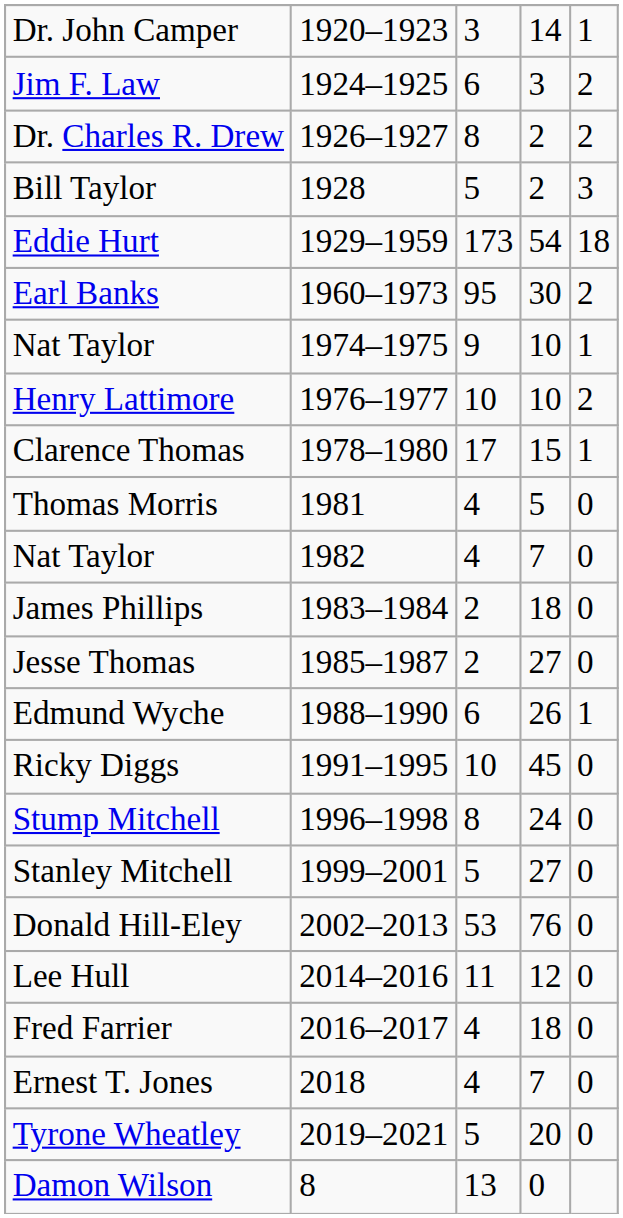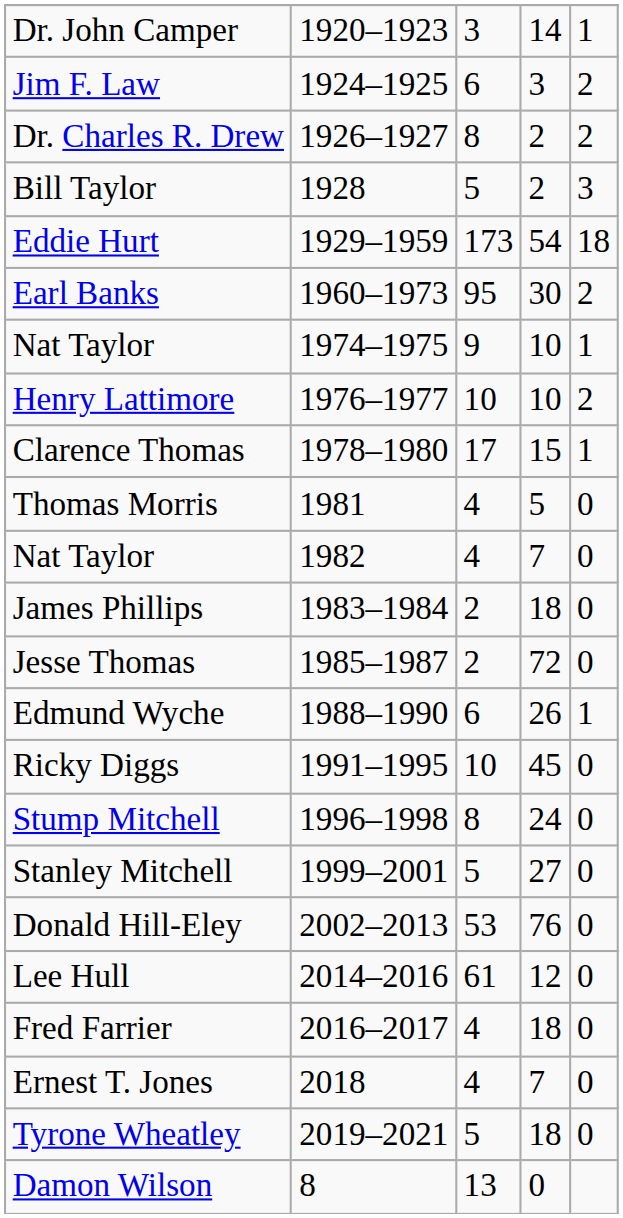Jesse Thomas | column 4: 27 -> 72
Lee Hull | column 3: 11 -> 61
Tyrone Wheatley | column 4: 20 -> 18
